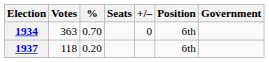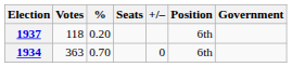rows swapped: 1934 <-> 1937
